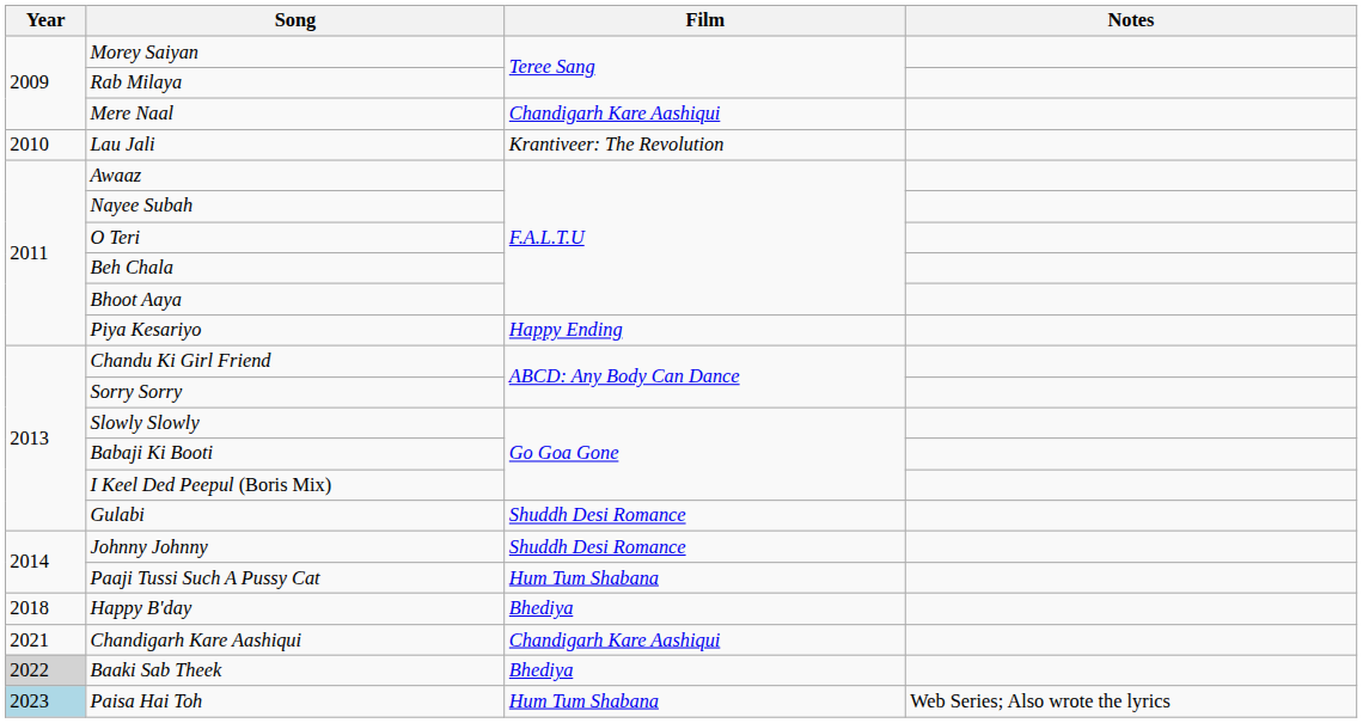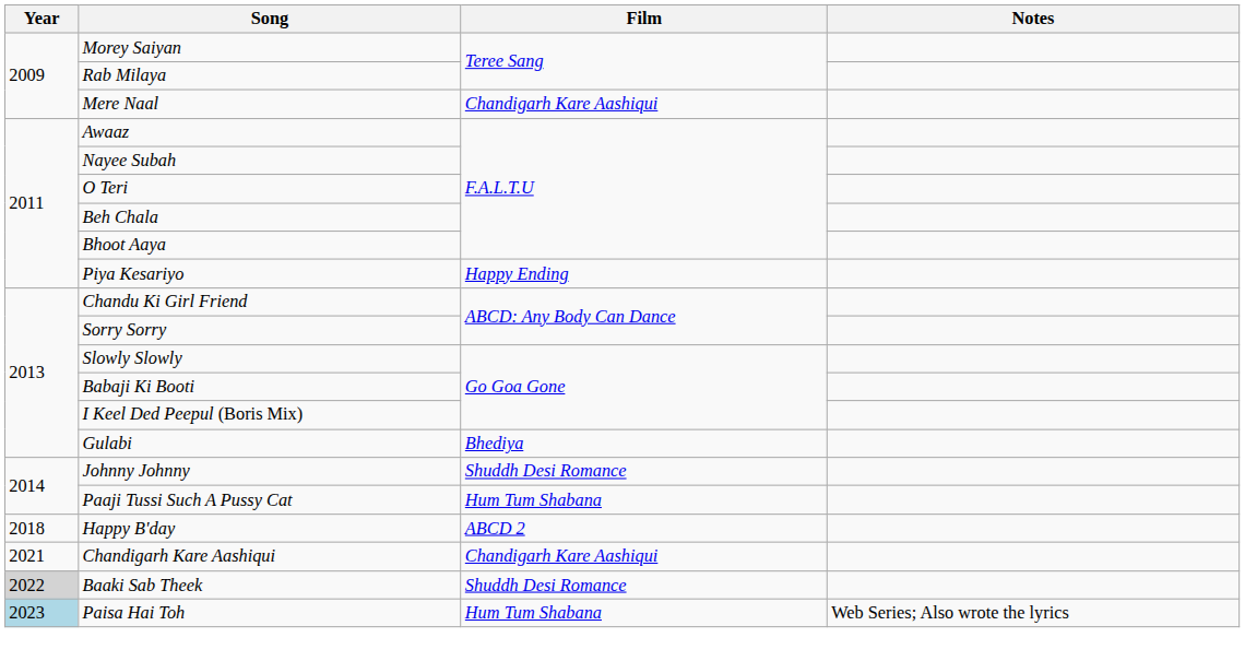- row: 2010 | Lau Jali | Krantiveer: The Revolution
Gulabi | Film: Shuddh Desi Romance -> Bhediya
Happy B'day | Film: Bhediya -> ABCD 2
Baaki Sab Theek | Film: Bhediya -> Shuddh Desi Romance
